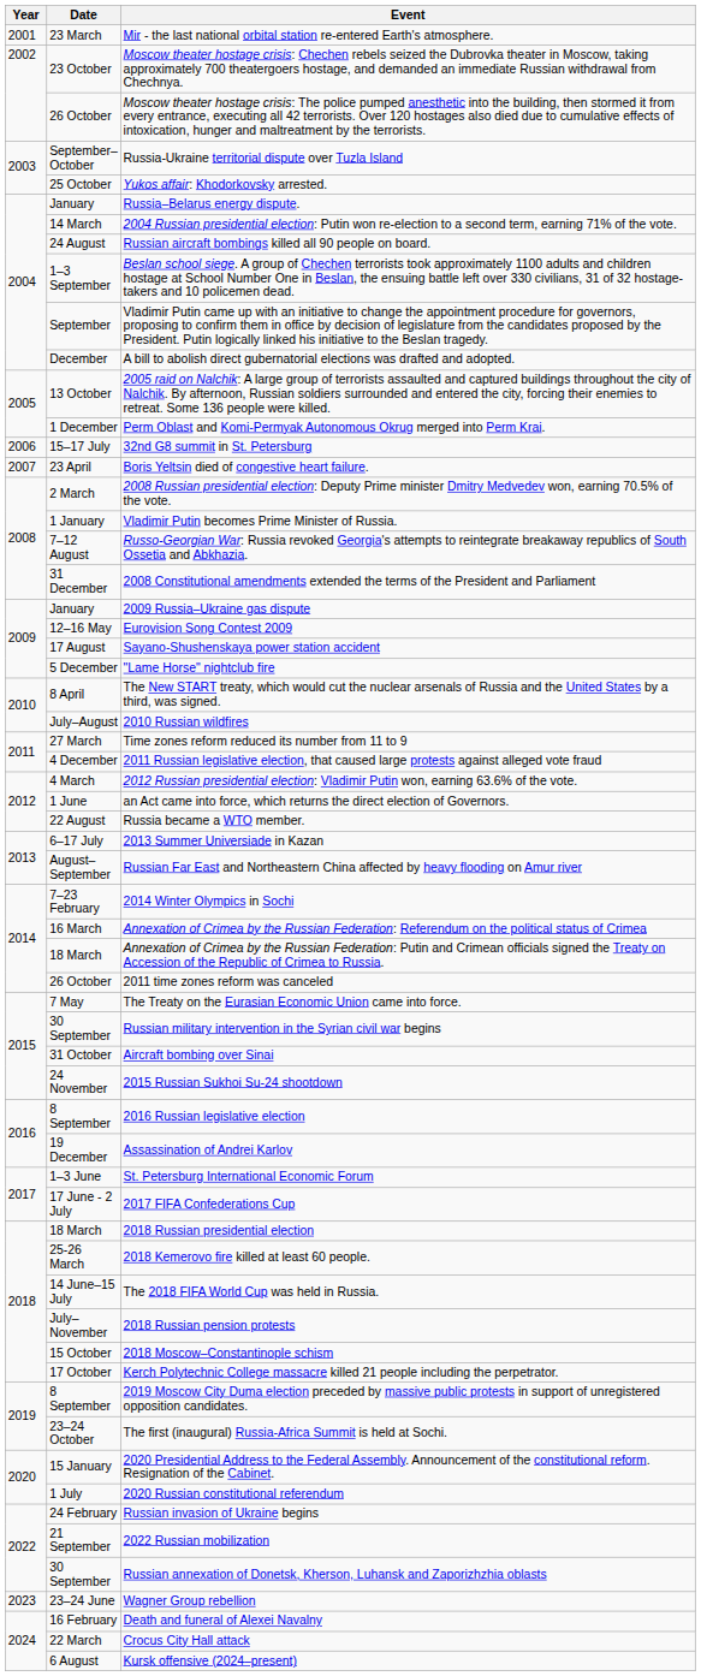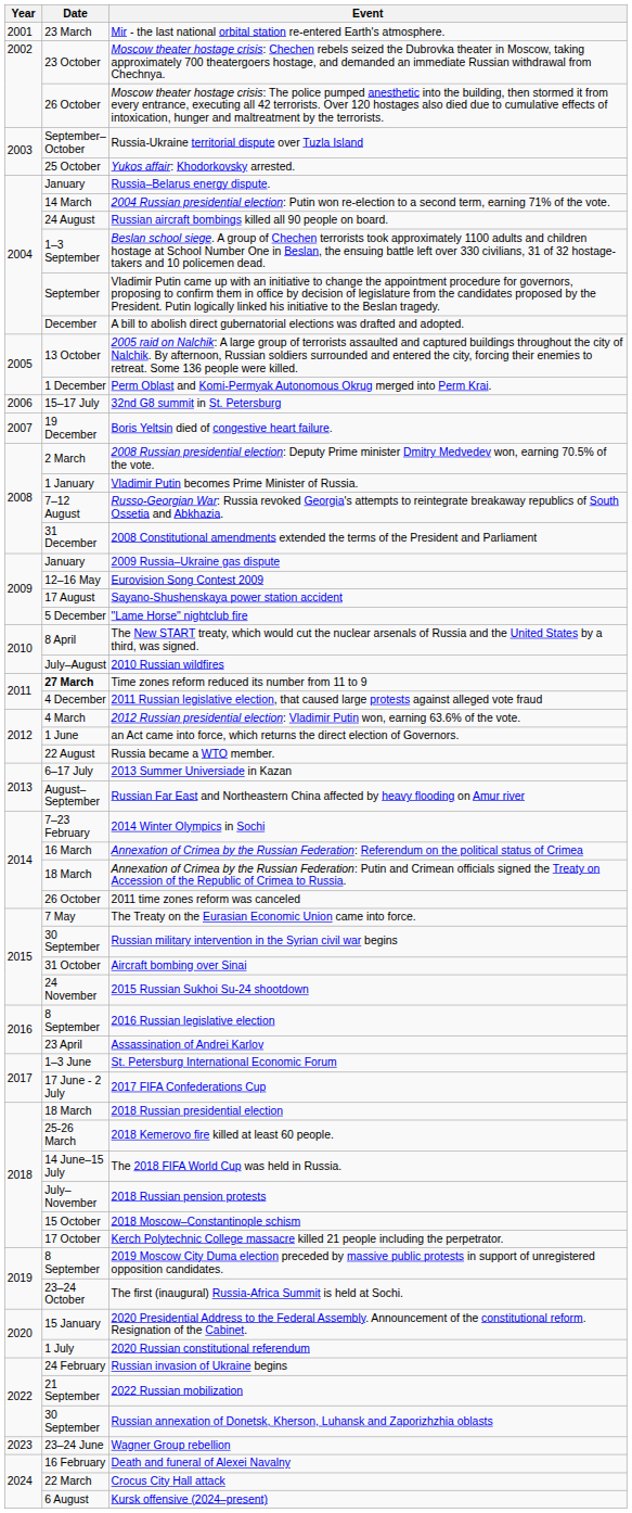Boris Yeltsin died of congestive heart failure. | Date: 23 April -> 19 December
Time zones reform reduced its number from 11 to 9 | Date: normal -> bold
Assassination of Andrei Karlov | Date: 19 December -> 23 April
